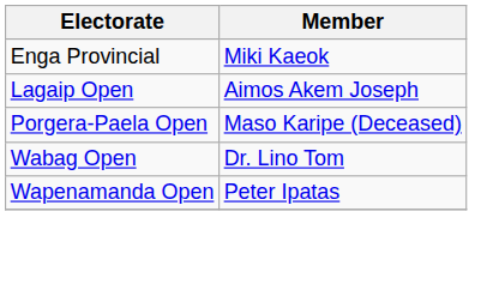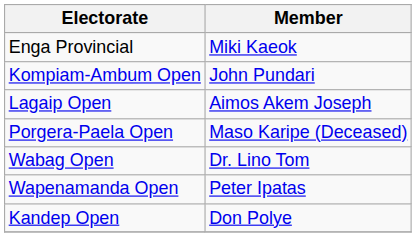+ row: Kompiam-Ambum Open | John Pundari
+ row: Kandep Open | Don Polye
